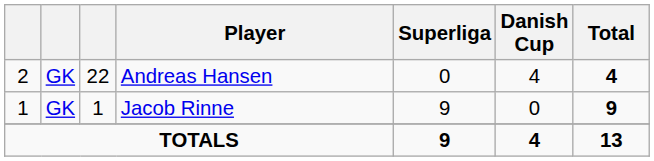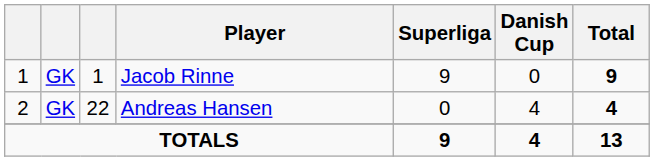rows swapped: Jacob Rinne <-> Andreas Hansen
